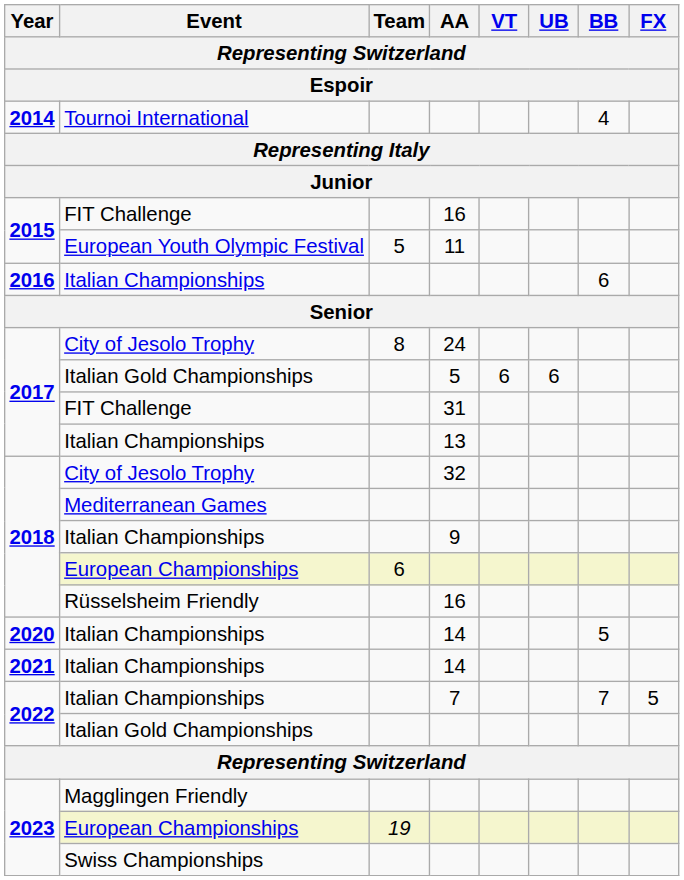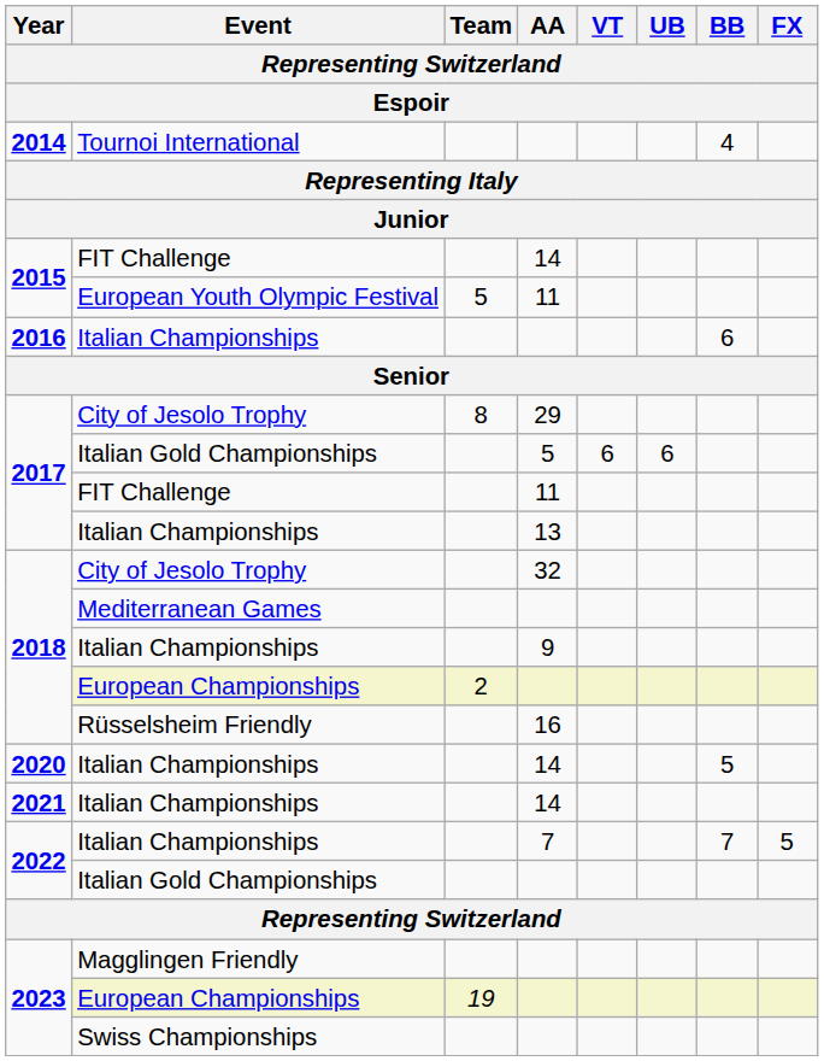2015 / FIT Challenge | AA: 16 -> 14
2017 / City of Jesolo Trophy | AA: 24 -> 29
2017 / FIT Challenge | AA: 31 -> 11
2018 / European Championships | Team: 6 -> 2
